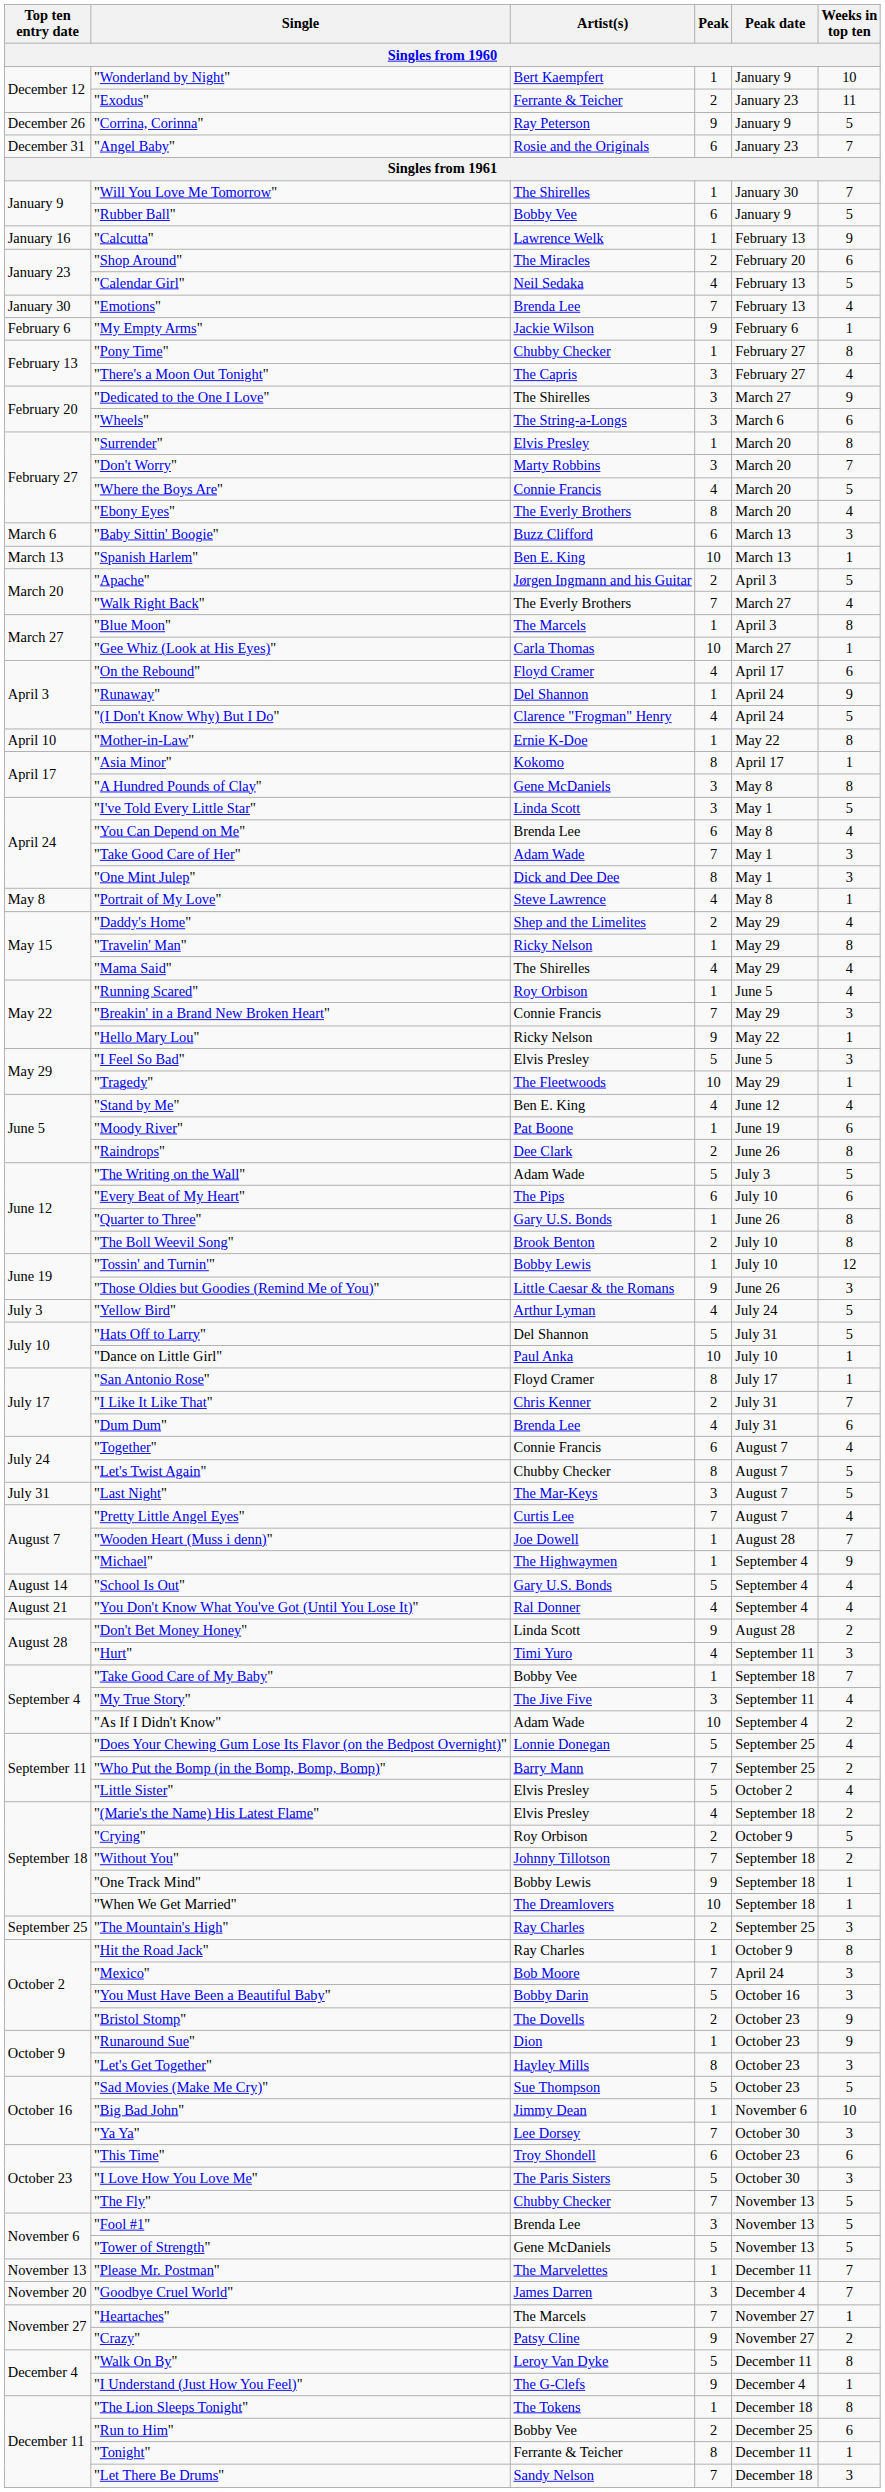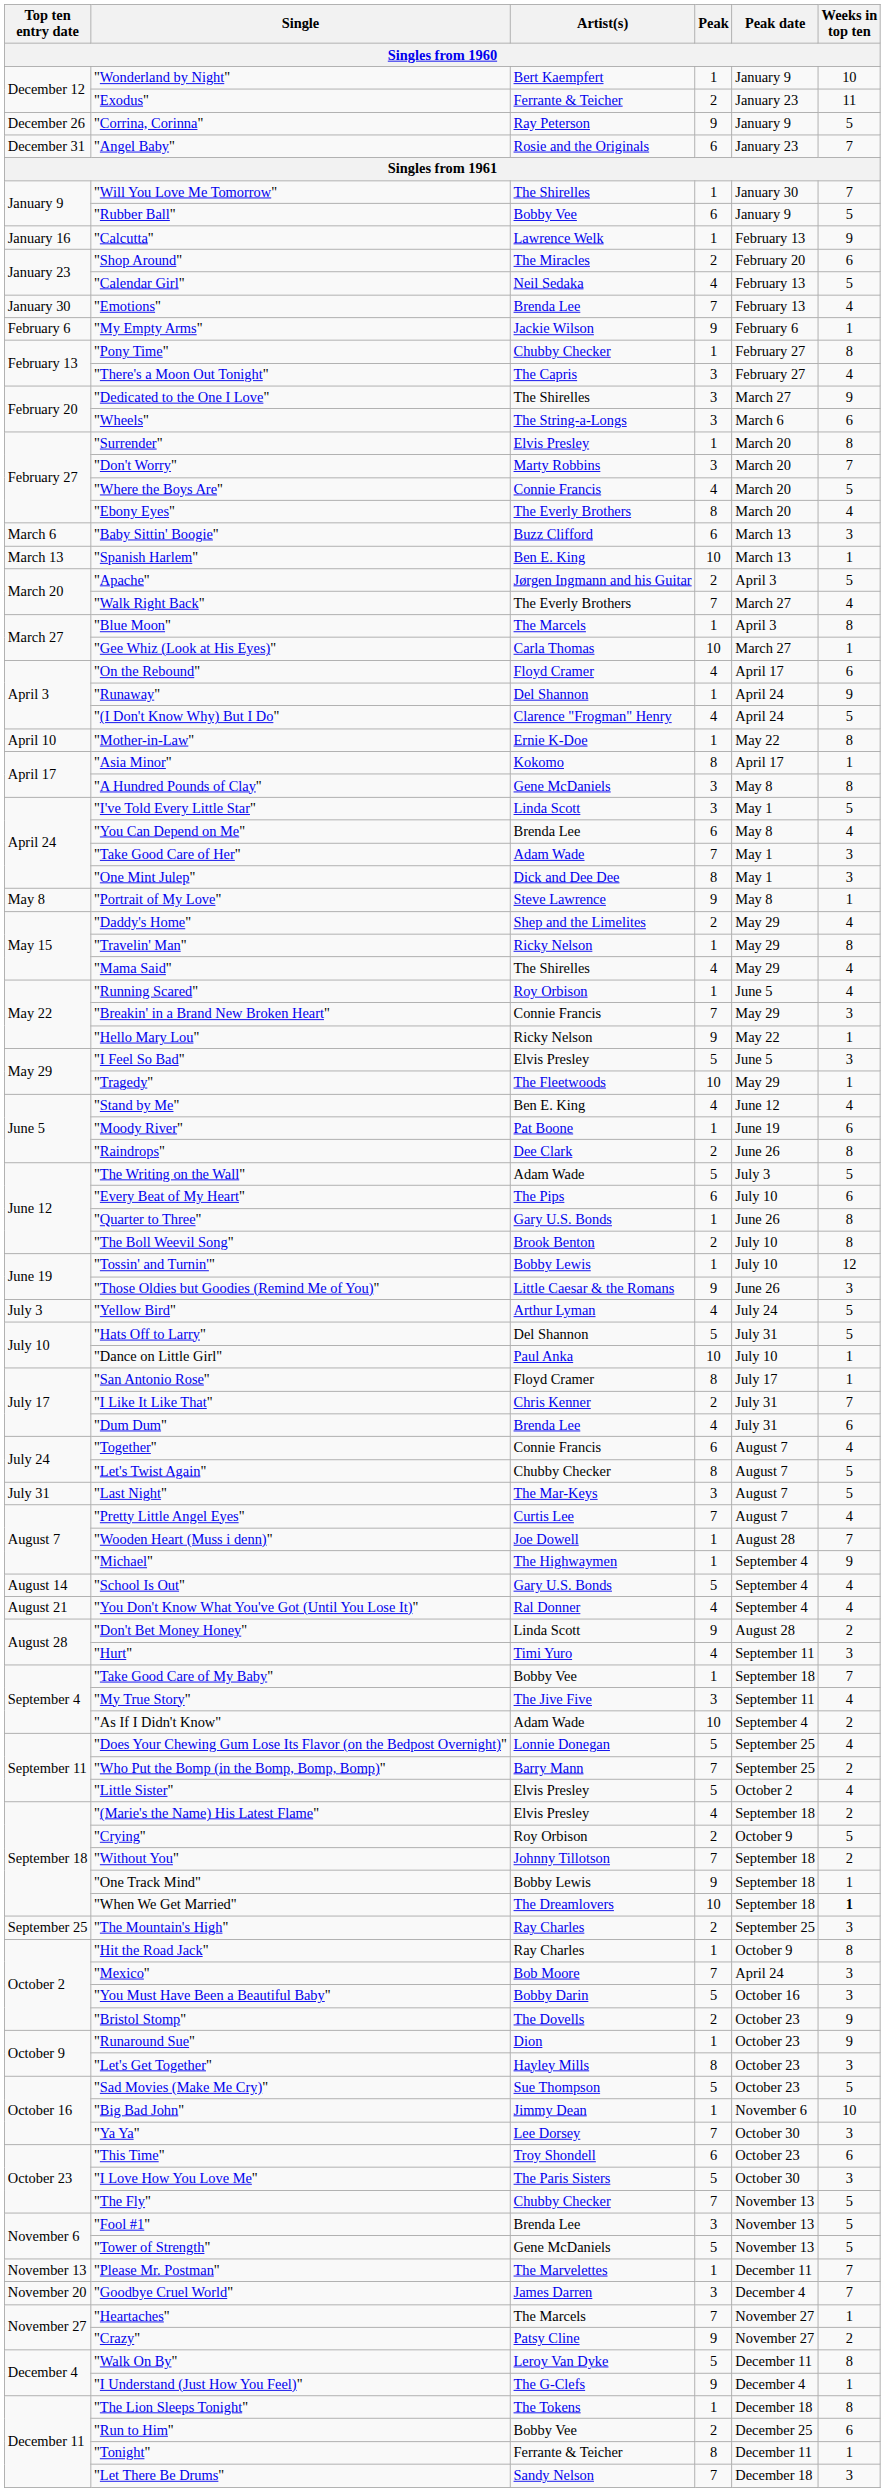"Portrait of My Love" | Peak: 4 -> 9
"When We Get Married" | Weeks in top ten: normal -> bold
